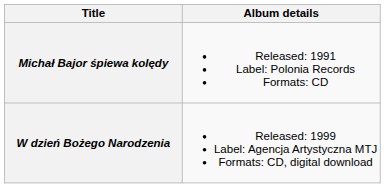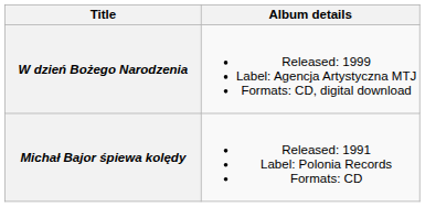rows swapped: Michał Bajor śpiewa kolędy <-> W dzień Bożego Narodzenia
